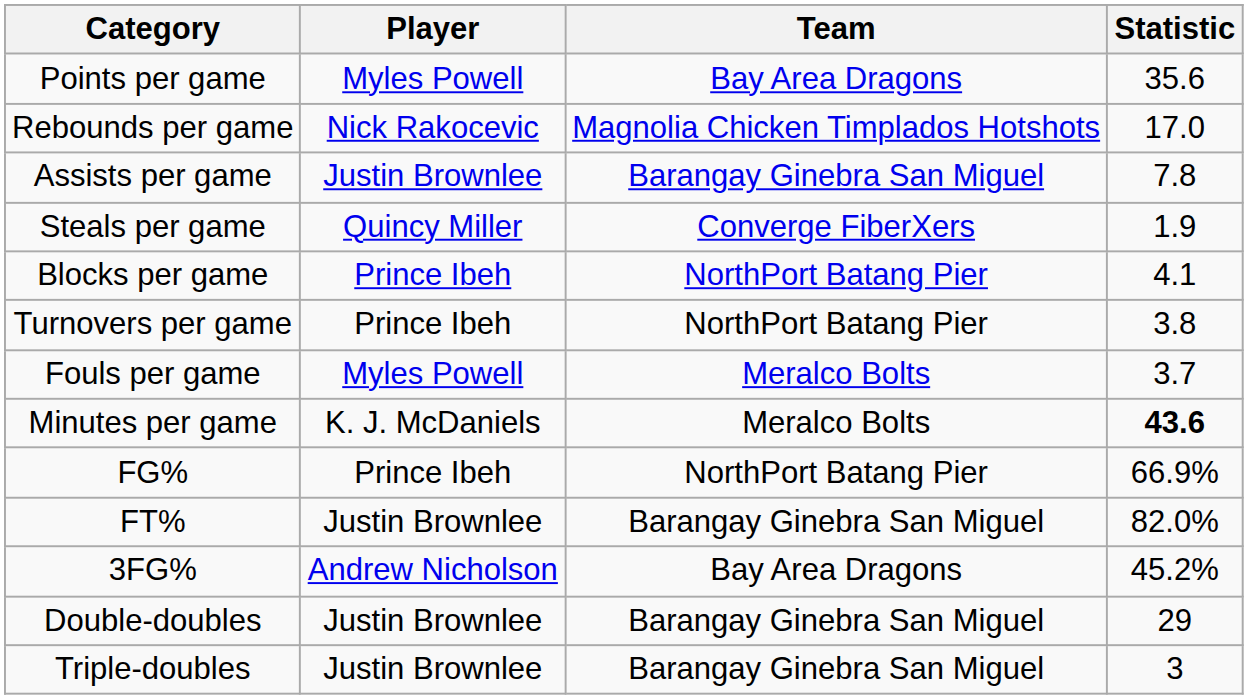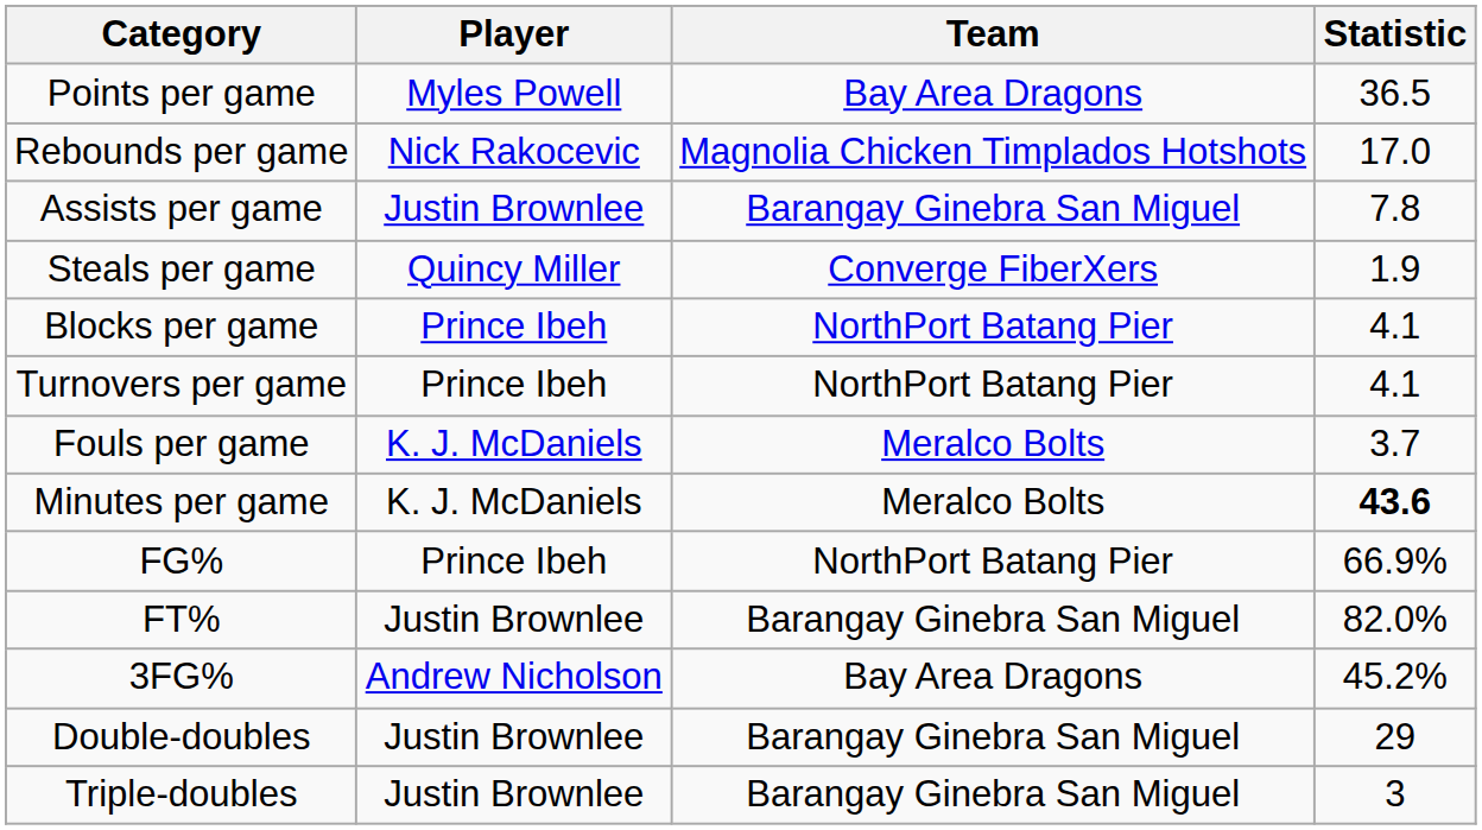Points per game | Statistic: 35.6 -> 36.5
Turnovers per game | Statistic: 3.8 -> 4.1
Fouls per game | Player: Myles Powell -> K. J. McDaniels
